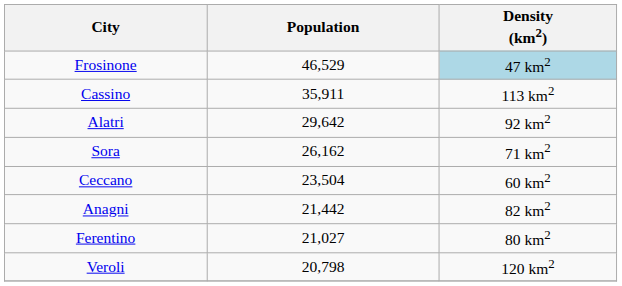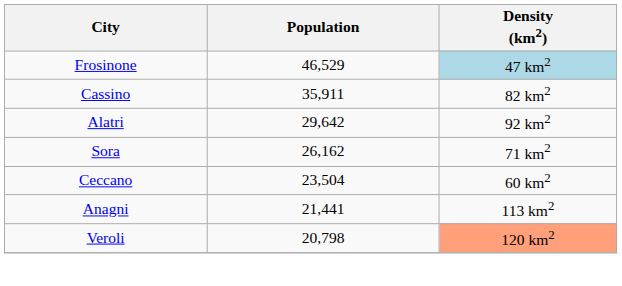Cassino | Density (km2): 113 km2 -> 82 km2
Anagni | Population: 21,442 -> 21,441
Anagni | Density (km2): 82 km2 -> 113 km2
- row: Ferentino | 21,027 | 80 km2
Veroli | Density (km2): no background -> lightsalmon background
